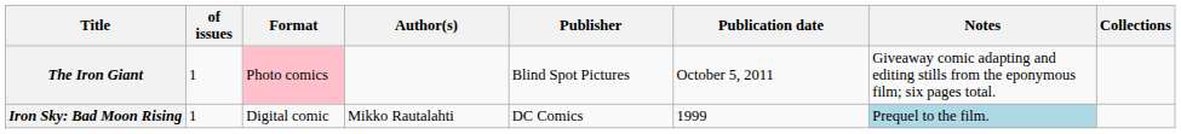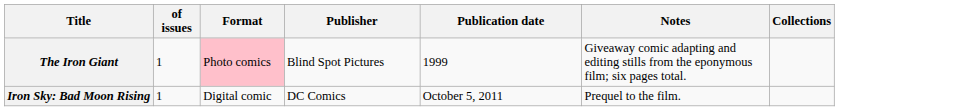- column: Author(s) | Mikko Rautalahti
The Iron Giant | Publication date: October 5, 2011 -> 1999
Iron Sky: Bad Moon Rising | Publication date: 1999 -> October 5, 2011
Iron Sky: Bad Moon Rising | Notes: lightblue background -> no background
